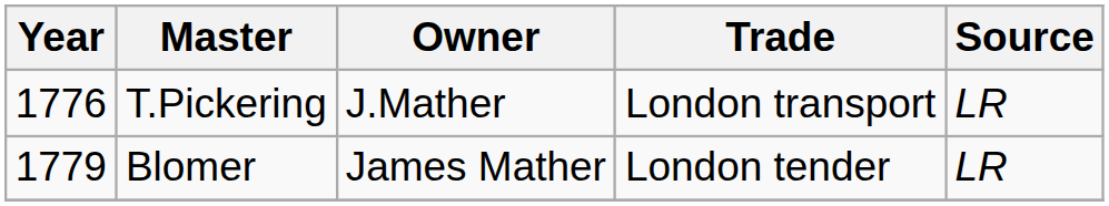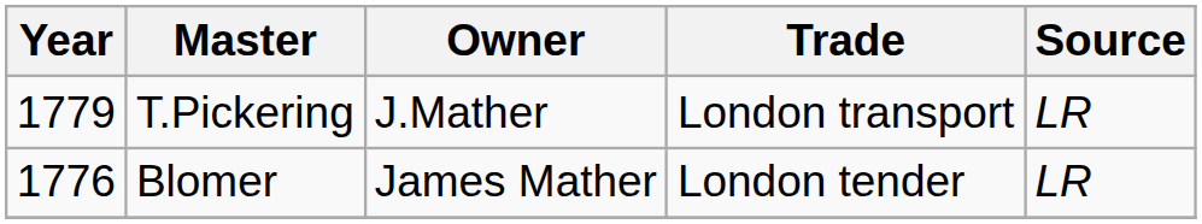T.Pickering | Year: 1776 -> 1779
Blomer | Year: 1779 -> 1776
